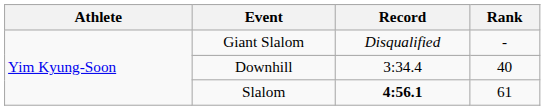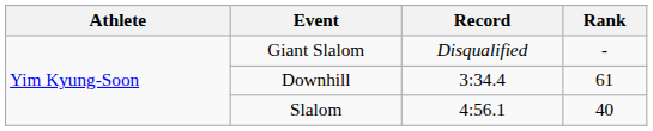Downhill | Rank: 40 -> 61
Slalom | Record: bold -> normal
Slalom | Rank: 61 -> 40
